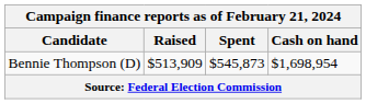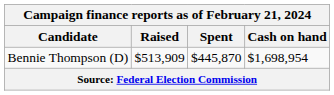Bennie Thompson (D) | Spent: $545,873 -> $445,870
